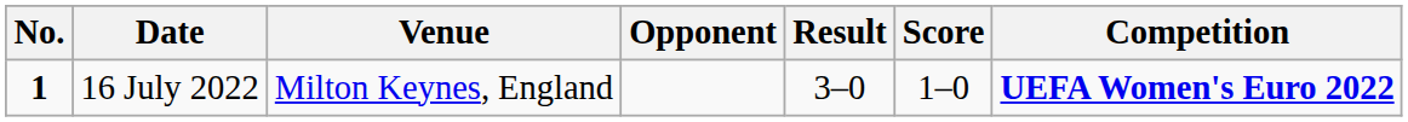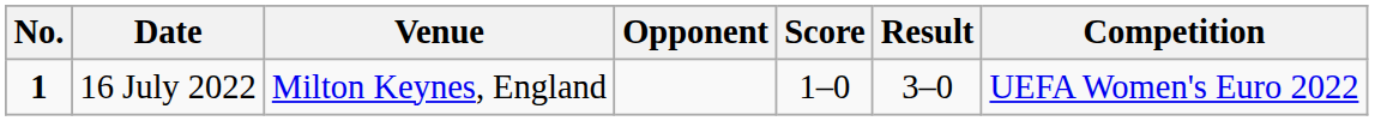columns swapped: Score <-> Result
16 July 2022 | Competition: bold -> normal
